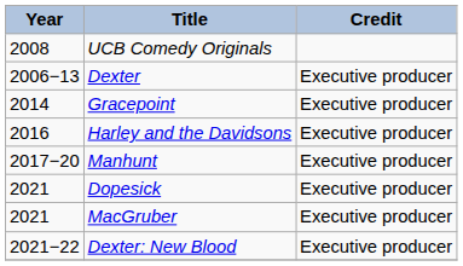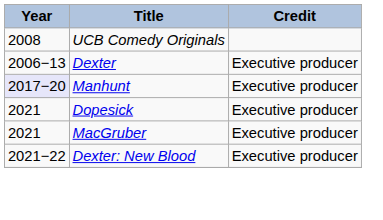- row: 2014 | Gracepoint | Executive producer
- row: 2016 | Harley and the Davidsons | Executive producer
Manhunt | Year: no background -> lavender background
